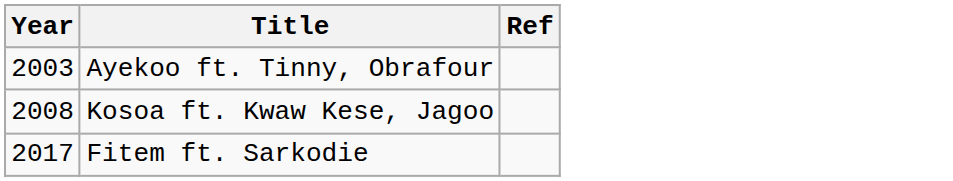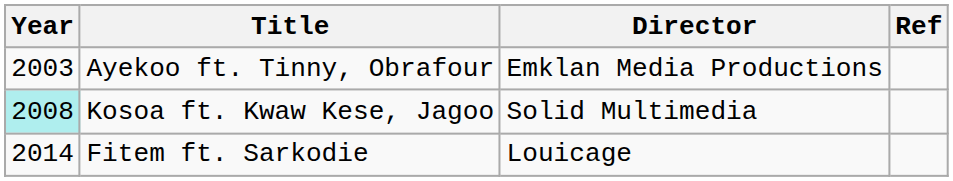+ column: Director | Emklan Media Productions | Solid Multimedia | Louicage
Kosoa ft. Kwaw Kese, Jagoo | Year: no background -> paleturquoise background
Fitem ft. Sarkodie | Year: 2017 -> 2014
